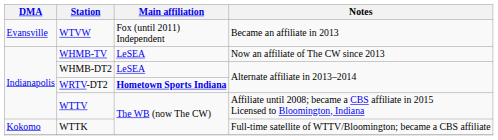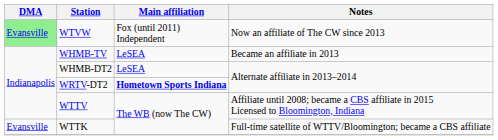WTVW | DMA: no background -> lightgreen background
WTVW | Notes: Became an affiliate in 2013 -> Now an affiliate of The CW since 2013
WHMB-TV | Notes: Now an affiliate of The CW since 2013 -> Became an affiliate in 2013
WTTK | DMA: Kokomo -> Evansville
